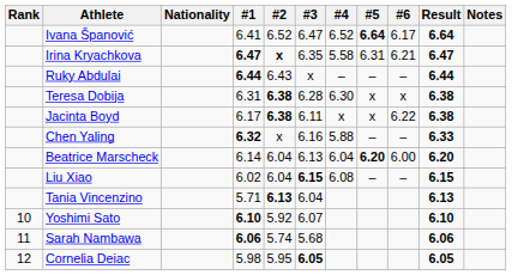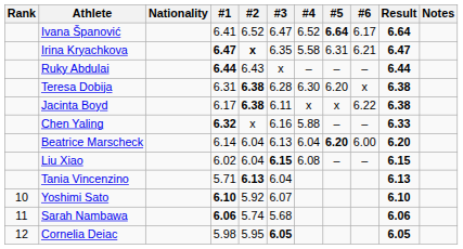Teresa Dobija | #5: x -> 6.20
